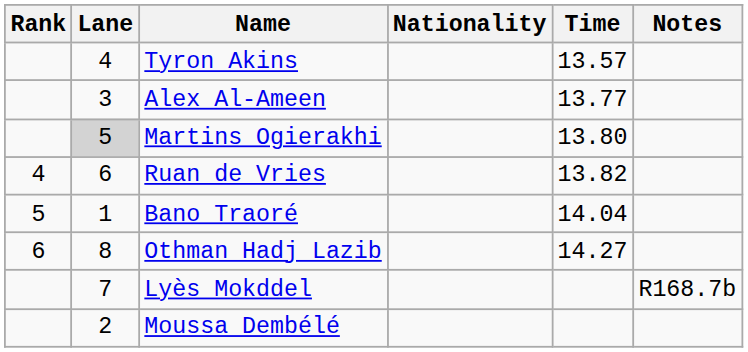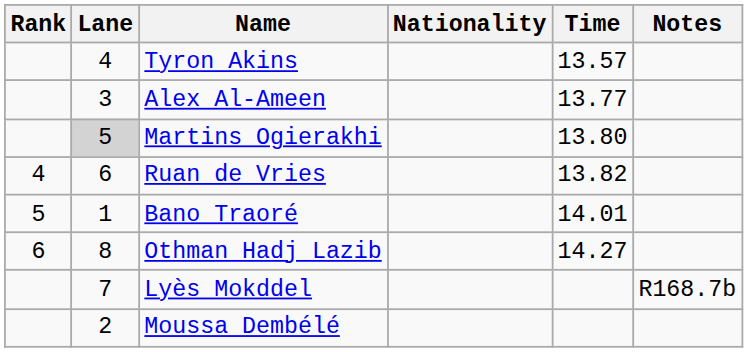Bano Traoré | Time: 14.04 -> 14.01
